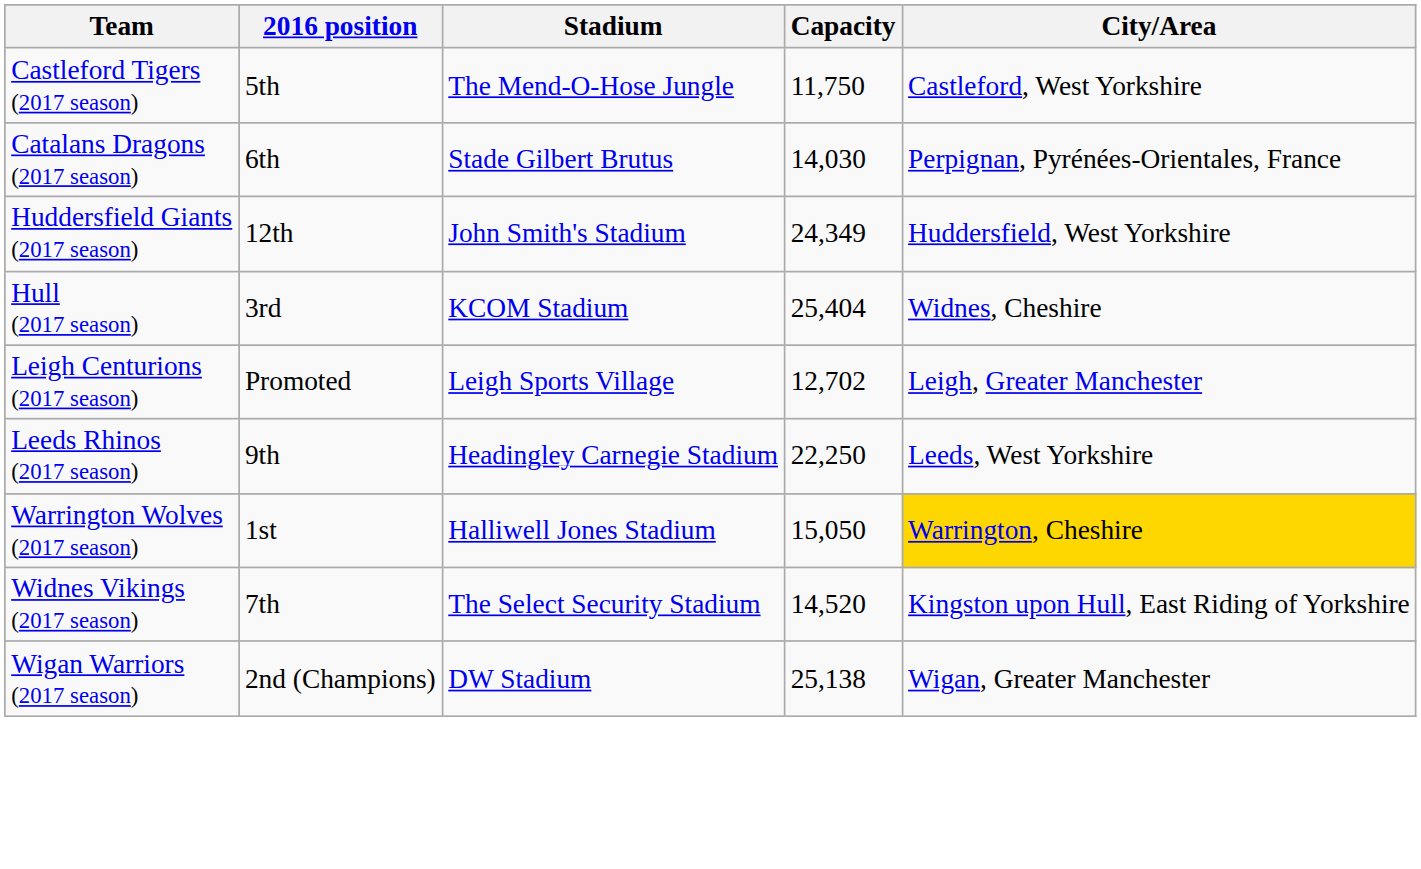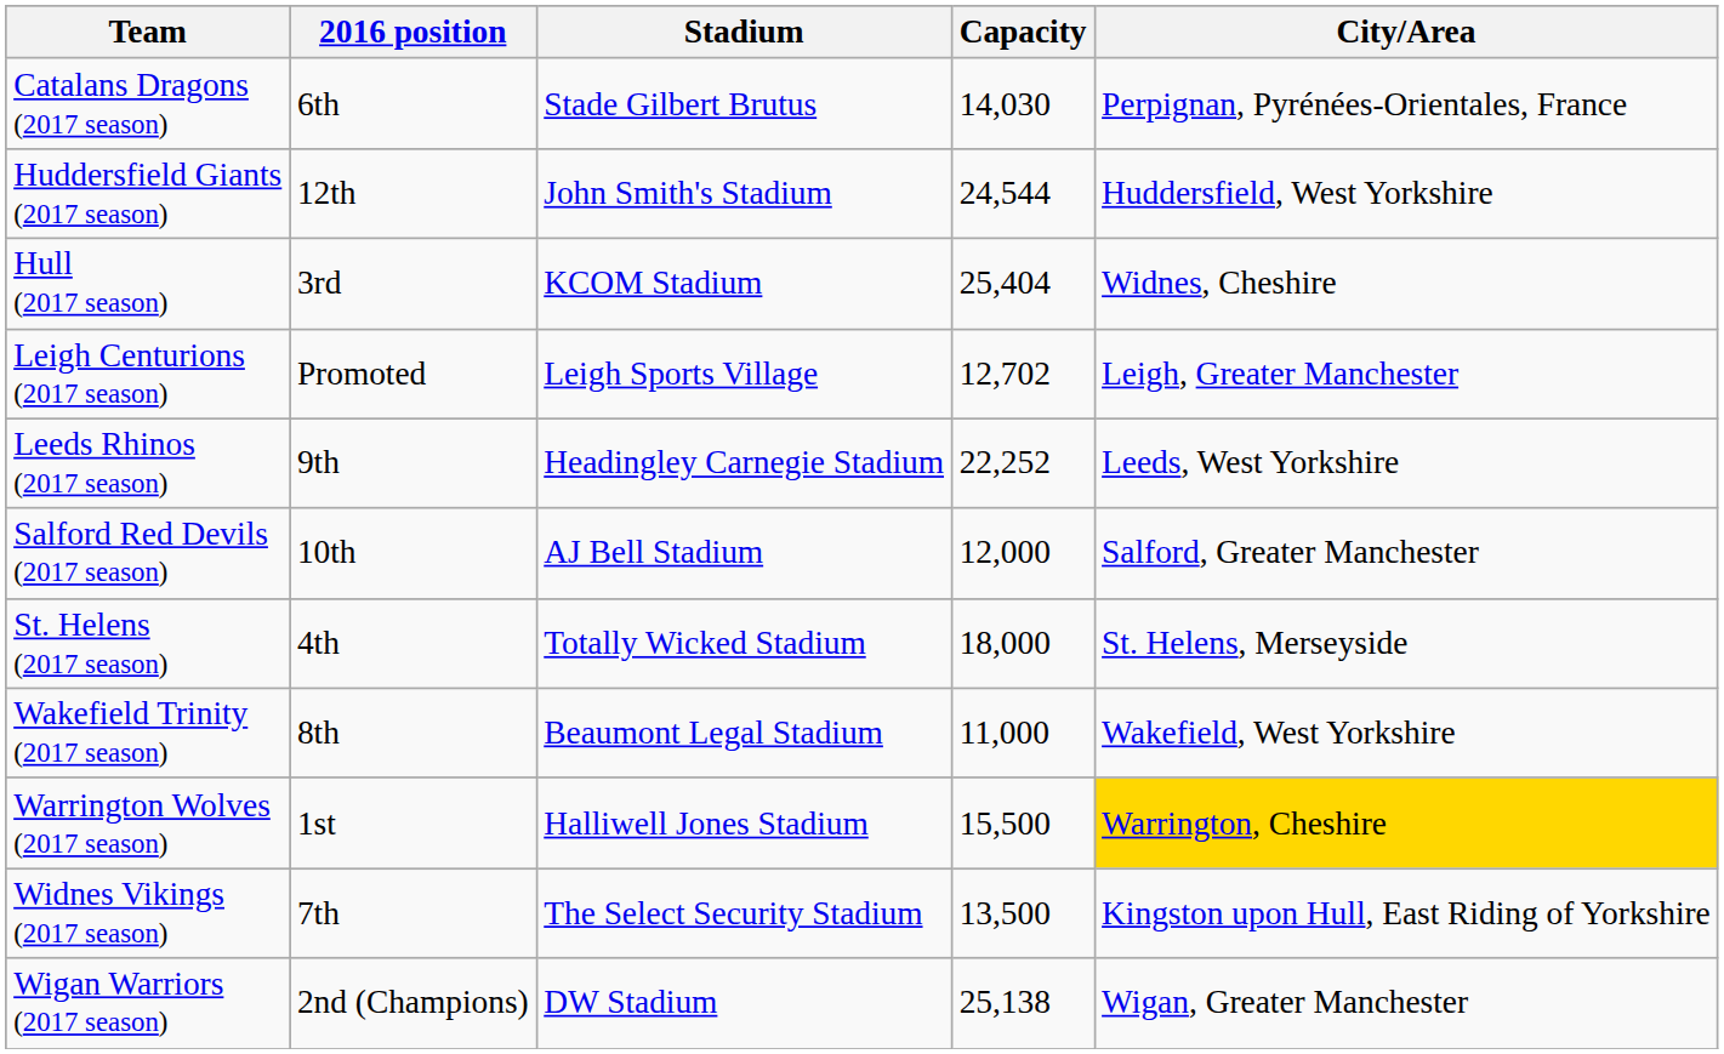- row: Castleford Tigers (2017 season) | 5th | The Mend-O-Hose Jungle | 11,750 | Castleford, West Yorkshire
Huddersfield Giants (2017 season) | Capacity: 24,349 -> 24,544
Leeds Rhinos (2017 season) | Capacity: 22,250 -> 22,252
+ row: Salford Red Devils (2017 season) | 10th | AJ Bell Stadium | 12,000 | Salford, Greater Manchester
+ row: St. Helens (2017 season) | 4th | Totally Wicked Stadium | 18,000 | St. Helens, Merseyside
+ row: Wakefield Trinity (2017 season) | 8th | Beaumont Legal Stadium | 11,000 | Wakefield, West Yorkshire
Warrington Wolves (2017 season) | Capacity: 15,050 -> 15,500
Widnes Vikings (2017 season) | Capacity: 14,520 -> 13,500
